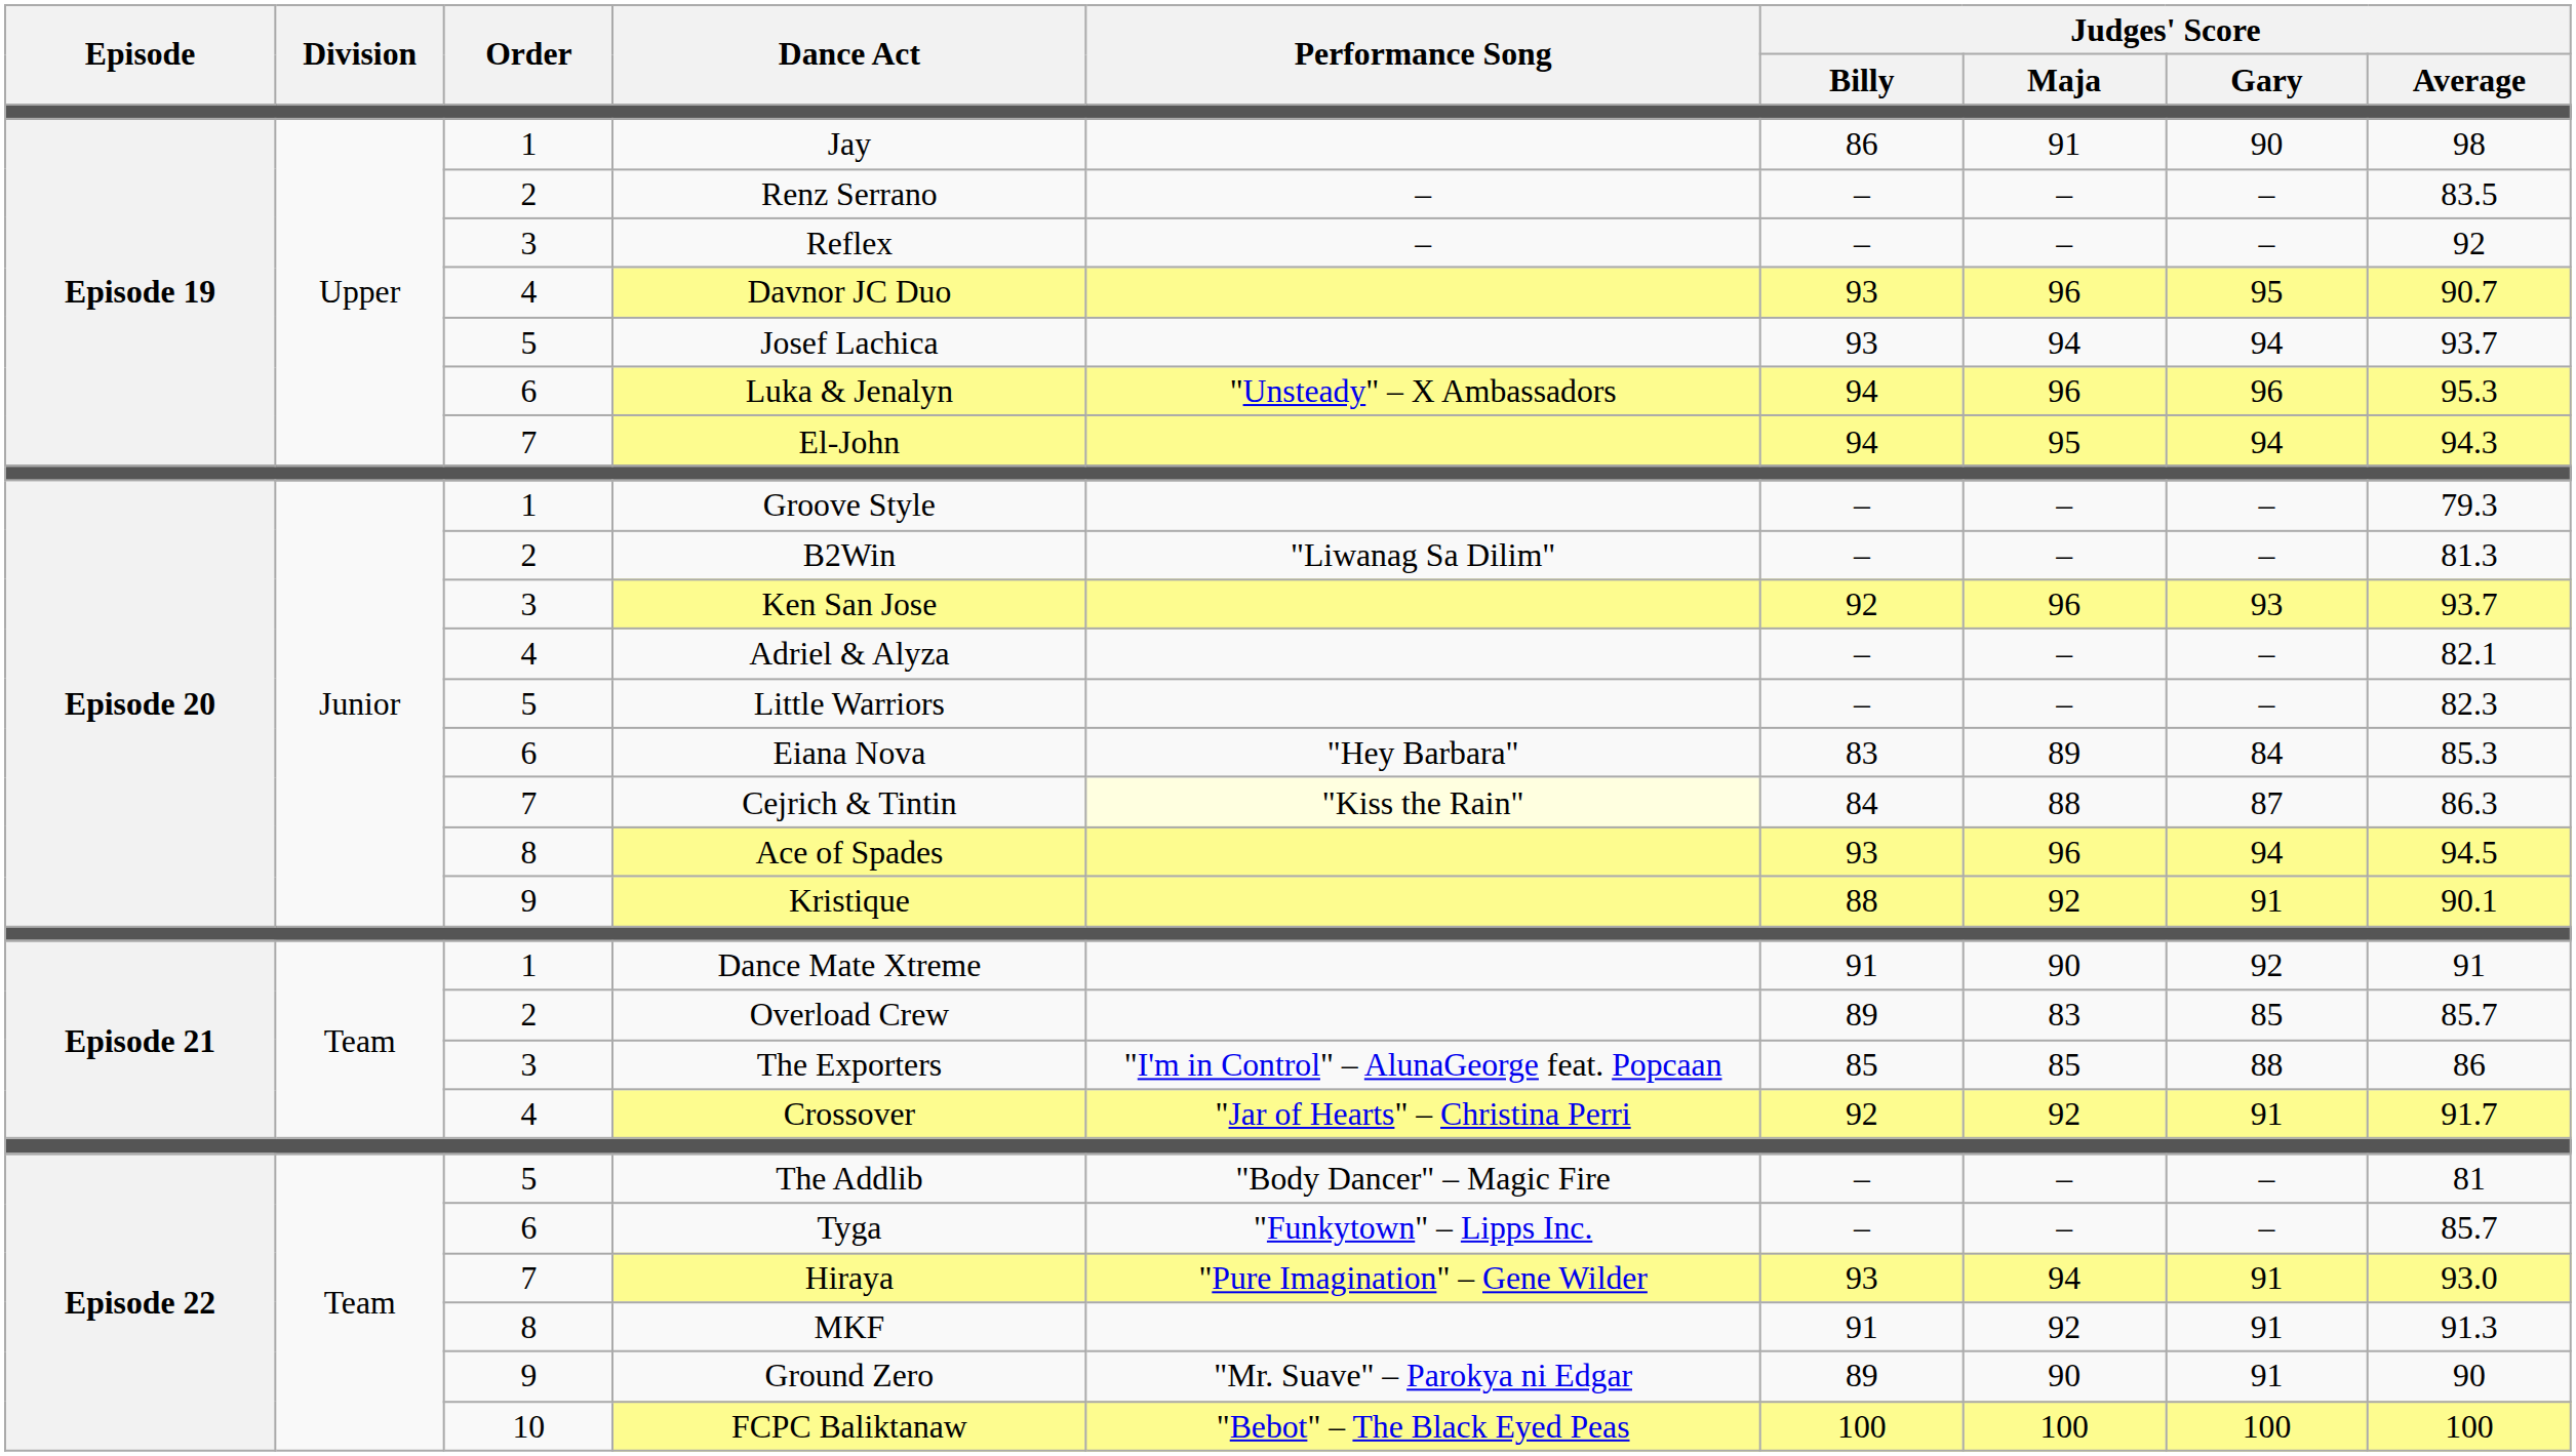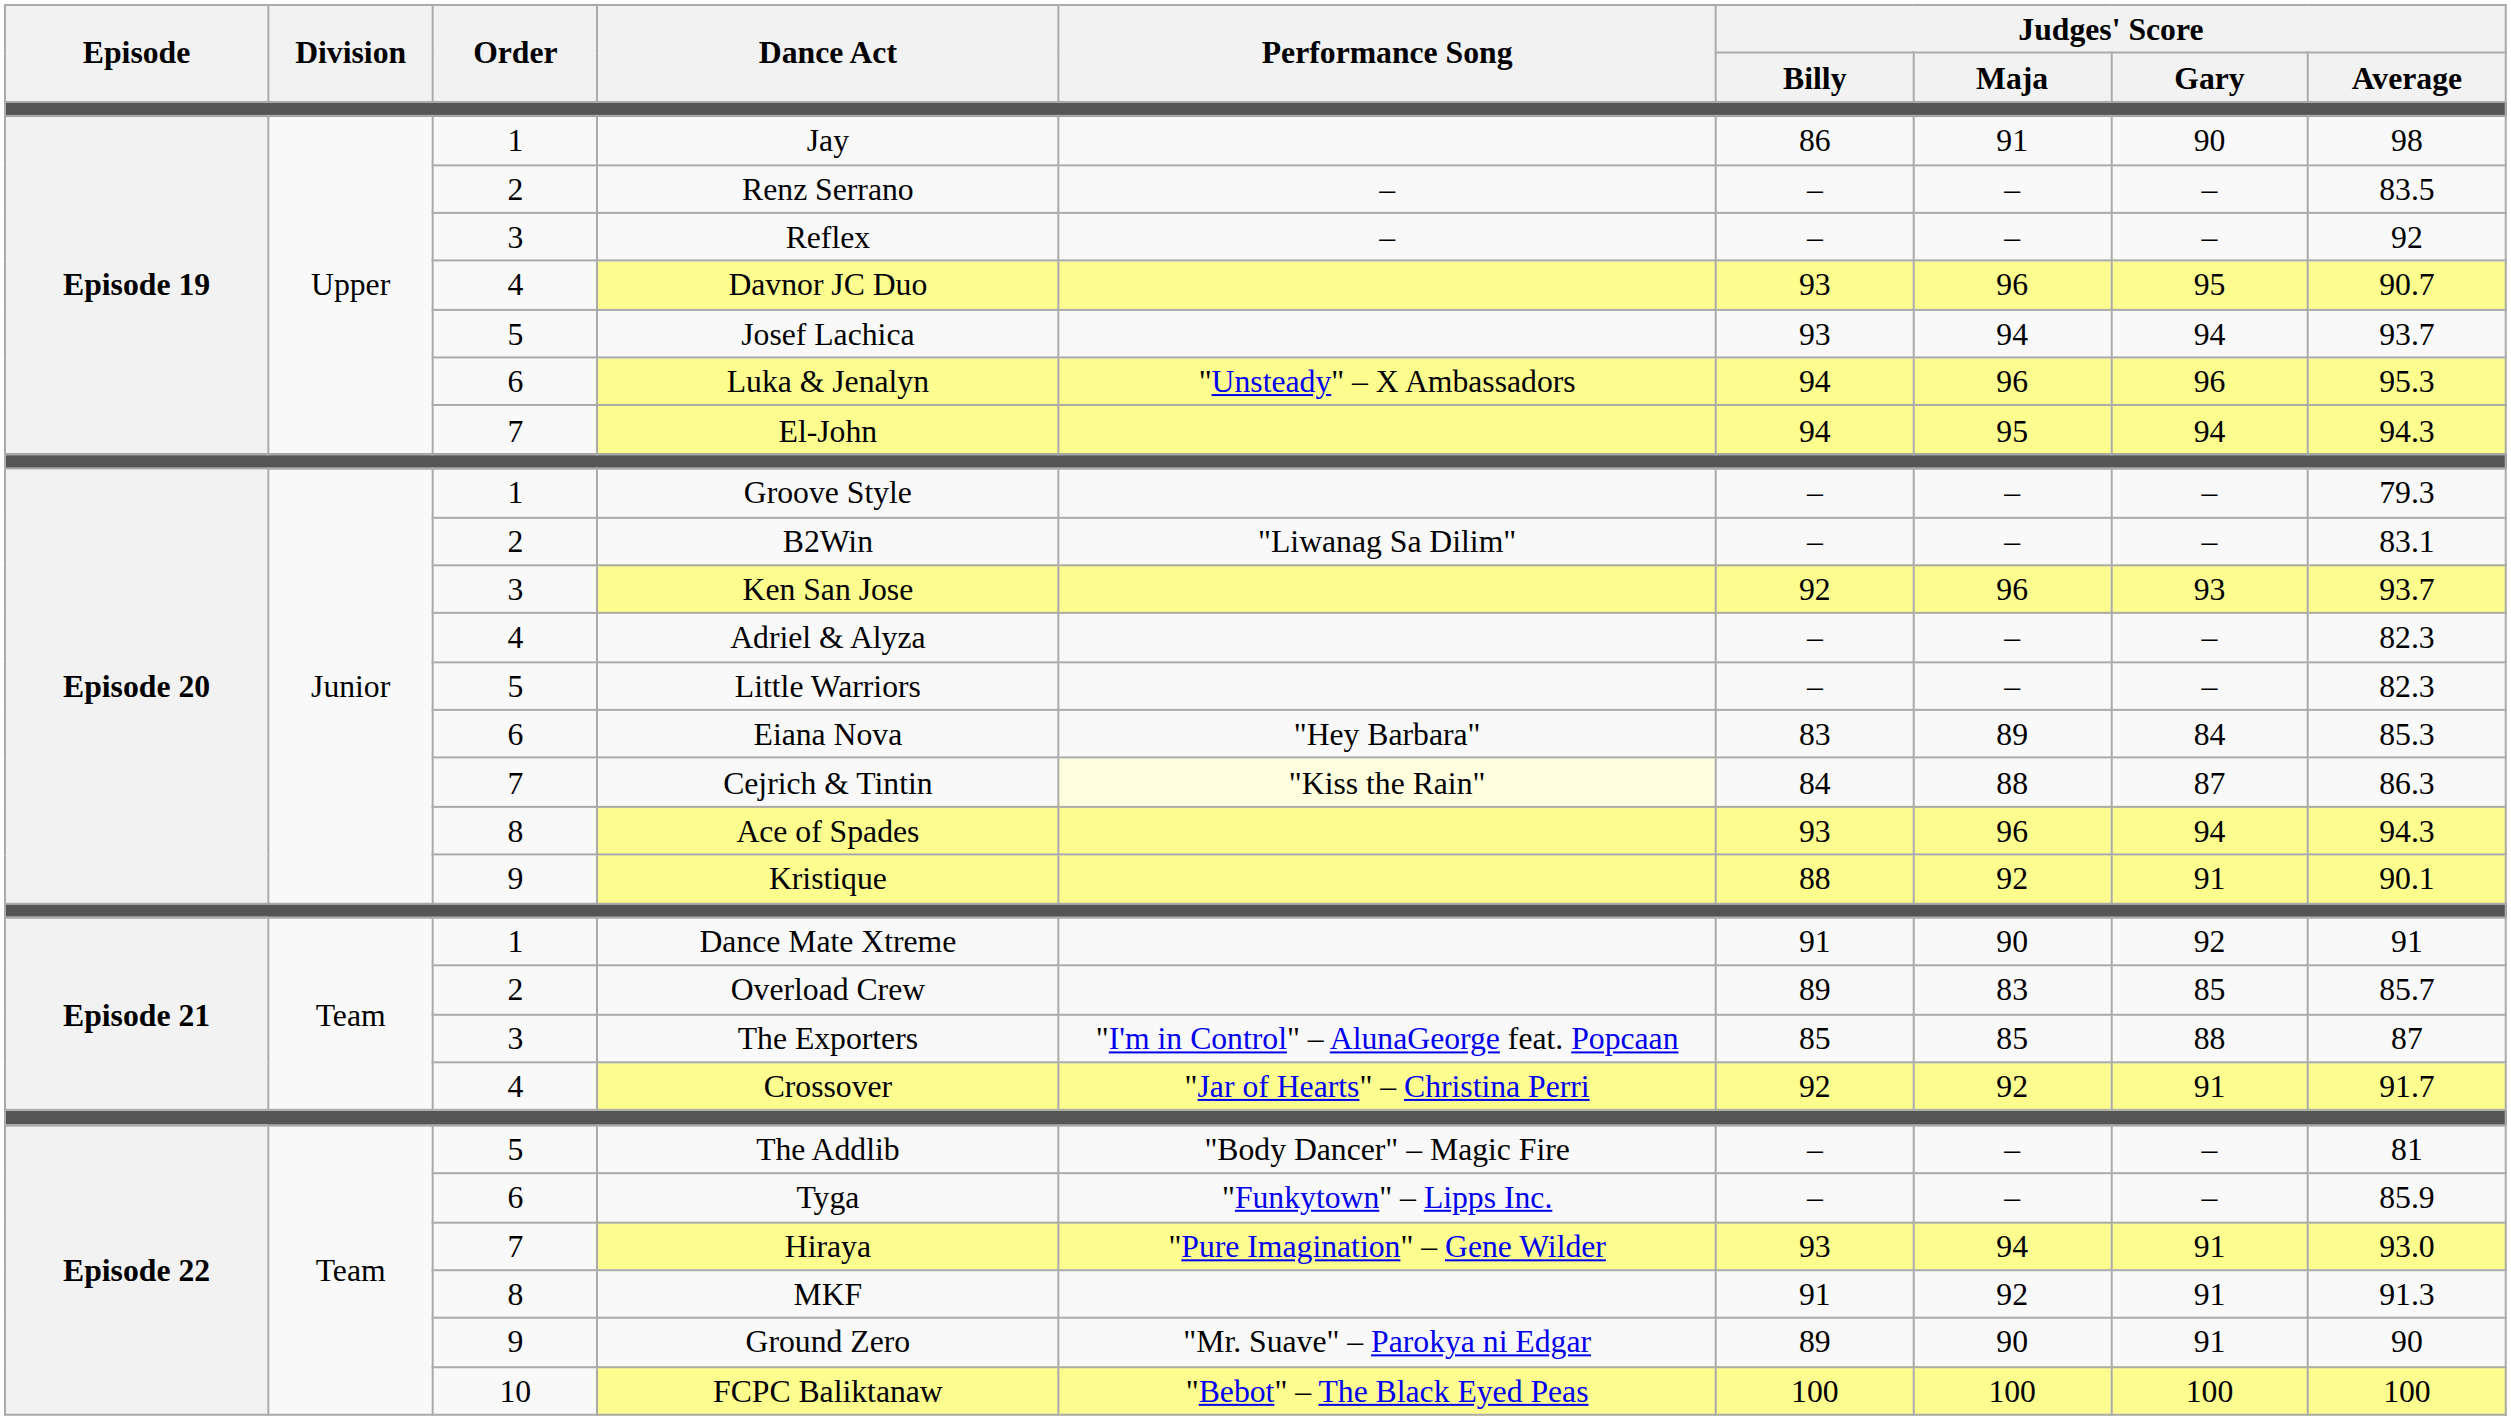B2Win | Judges' Score / Average: 81.3 -> 83.1
Adriel & Alyza | Judges' Score / Average: 82.1 -> 82.3
Ace of Spades | Judges' Score / Average: 94.5 -> 94.3
The Exporters | Judges' Score / Average: 86 -> 87
Tyga | Judges' Score / Average: 85.7 -> 85.9
